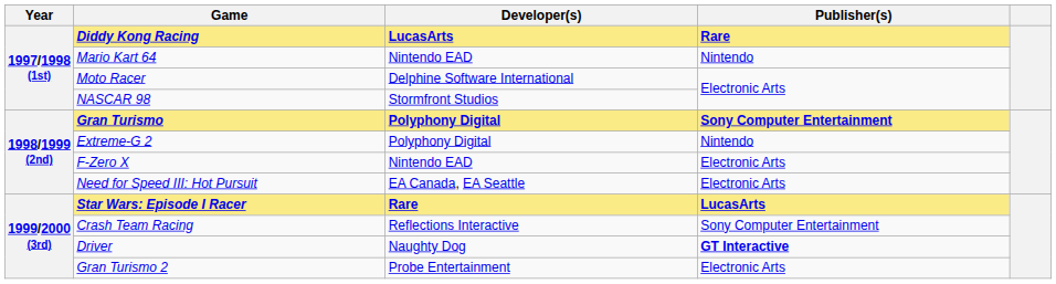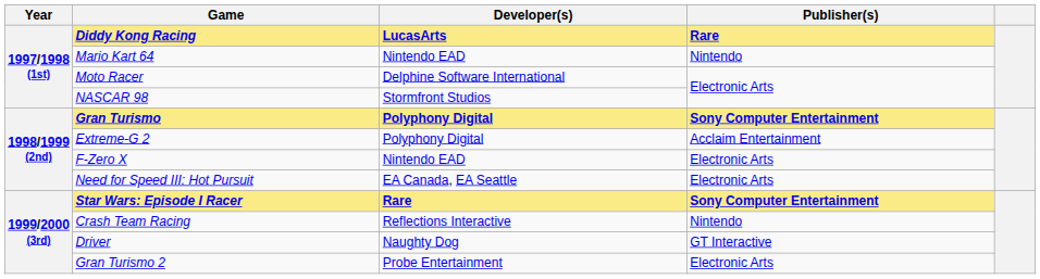Extreme-G 2 | Publisher(s): Nintendo -> Acclaim Entertainment
Star Wars: Episode I Racer | Publisher(s): LucasArts -> Sony Computer Entertainment
Crash Team Racing | Publisher(s): Sony Computer Entertainment -> Nintendo
Driver | Publisher(s): bold -> normal
